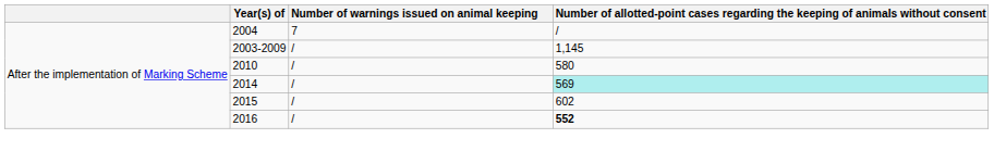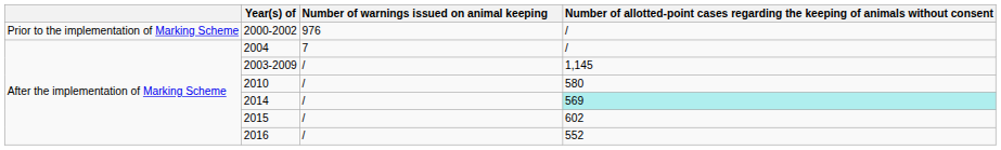+ row: Prior to the implementation of Marking Scheme | 2000-2002 | 976 | /
2016 | column 4: bold -> normal
